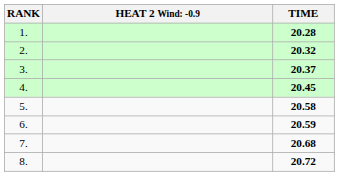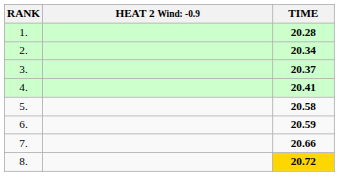2. | TIME: 20.32 -> 20.34
4. | TIME: 20.45 -> 20.41
7. | TIME: 20.68 -> 20.66
8. | TIME: no background -> gold background
